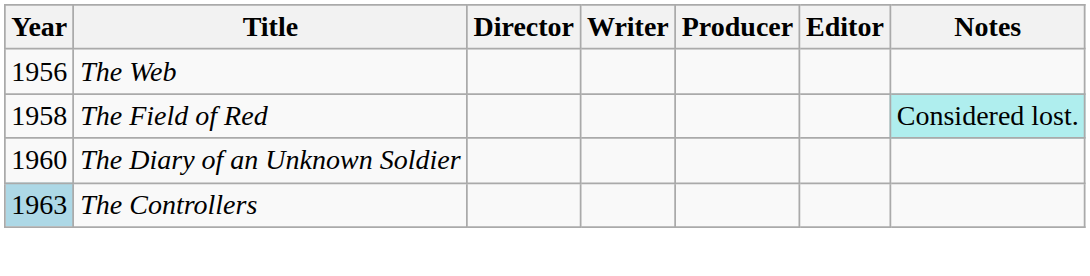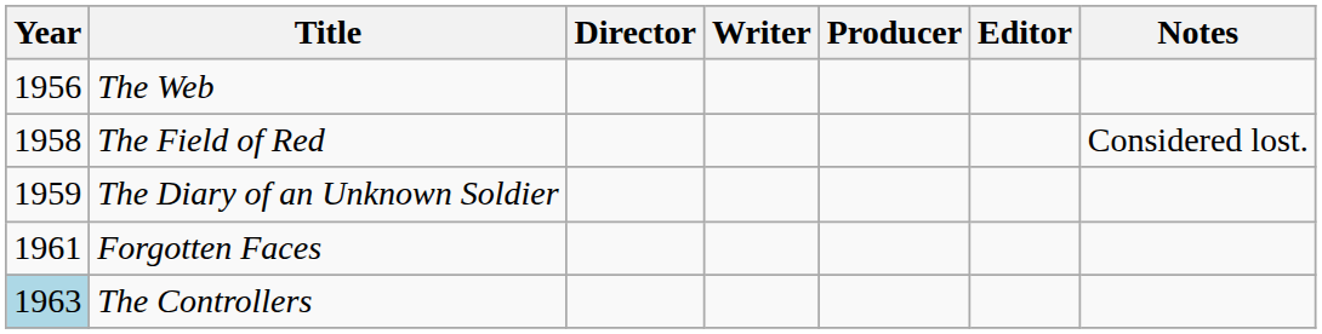The Field of Red | Notes: paleturquoise background -> no background
The Diary of an Unknown Soldier | Year: 1960 -> 1959
+ row: 1961 | Forgotten Faces
